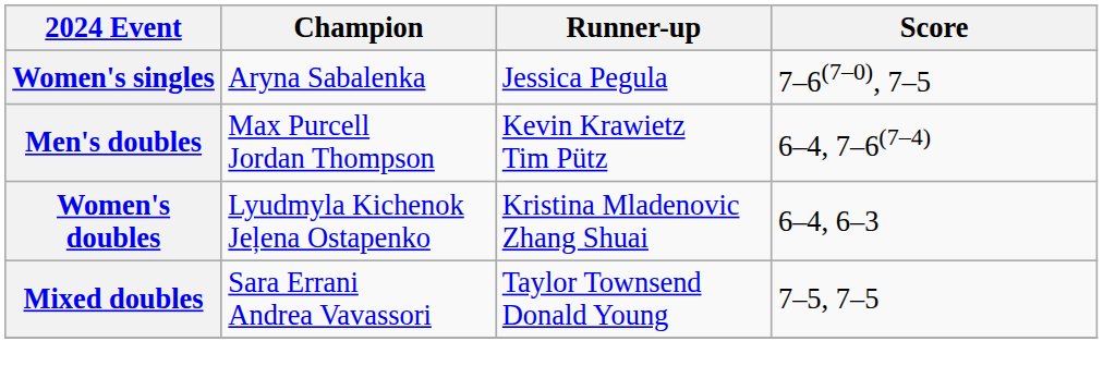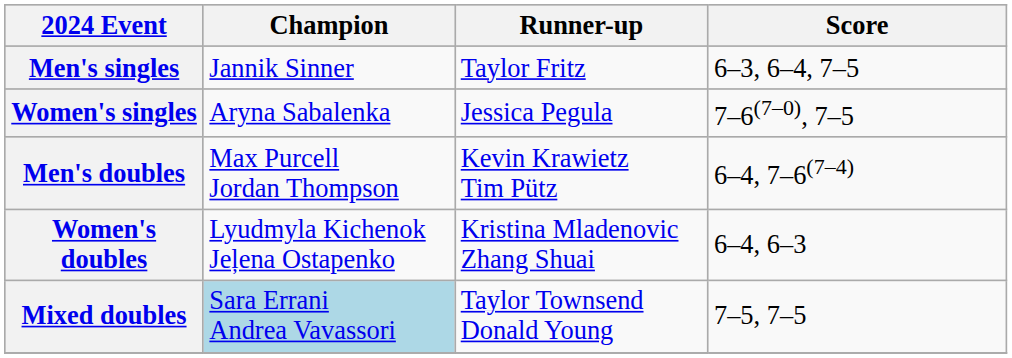+ row: Men's singles | Jannik Sinner | Taylor Fritz | 6–3, 6–4, 7–5
Mixed doubles | Champion: no background -> lightblue background
